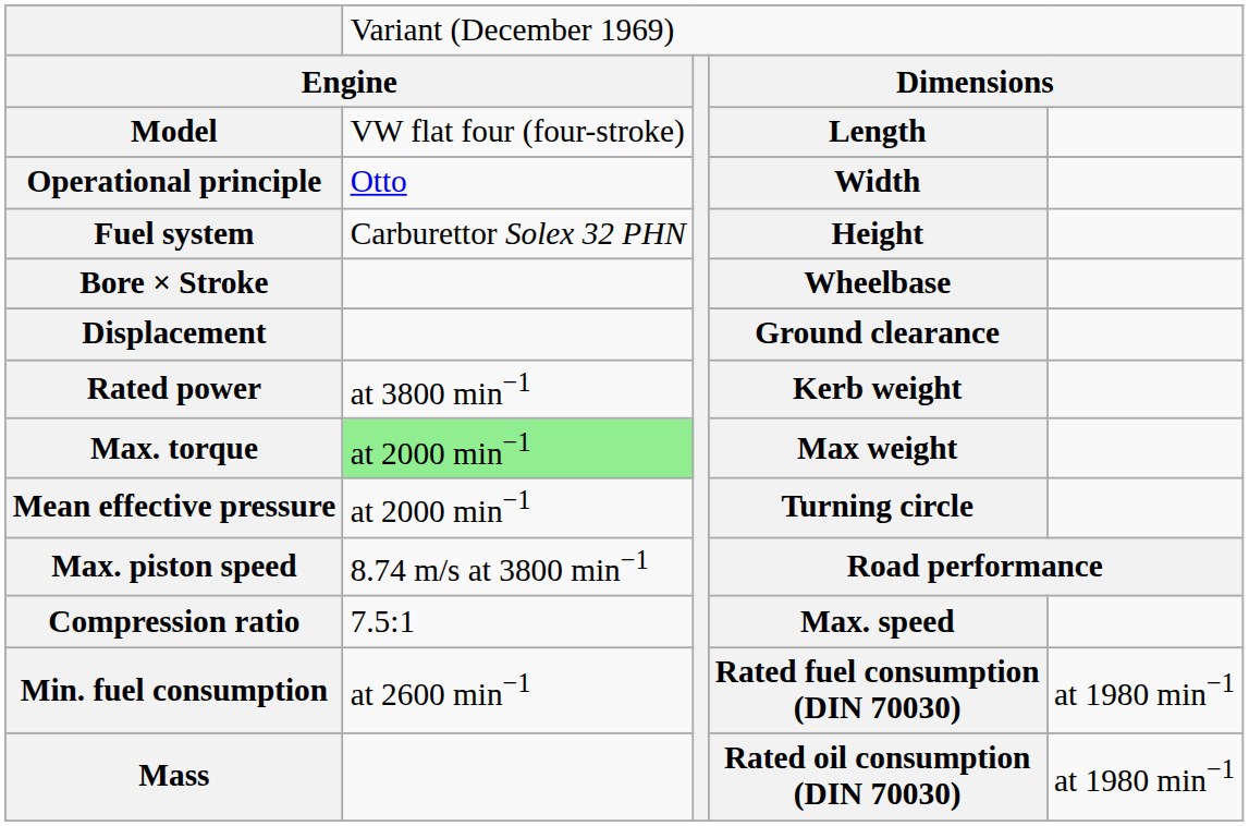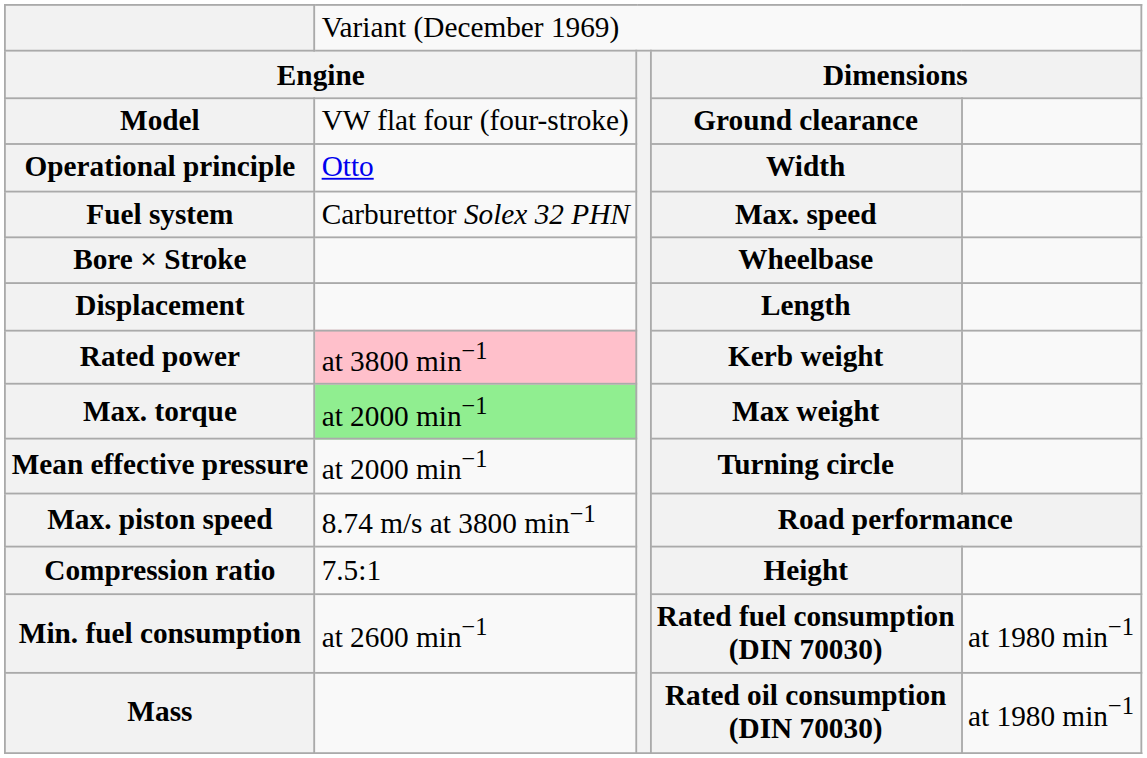Model | column 4: Length -> Ground clearance
Fuel system | column 4: Height -> Max. speed
Displacement | column 4: Ground clearance -> Length
Rated power | column 2: no background -> pink background
Compression ratio | column 4: Max. speed -> Height
